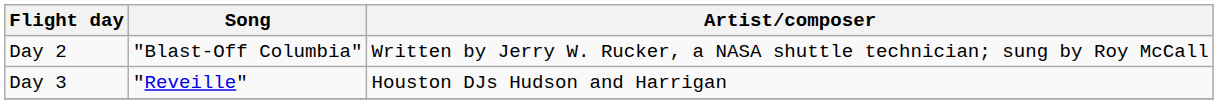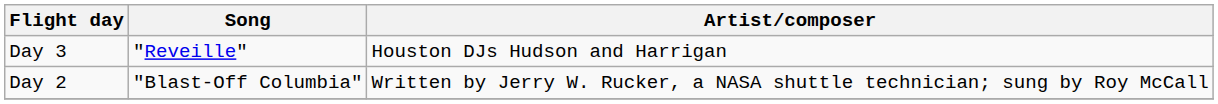rows swapped: Day 2 <-> Day 3
